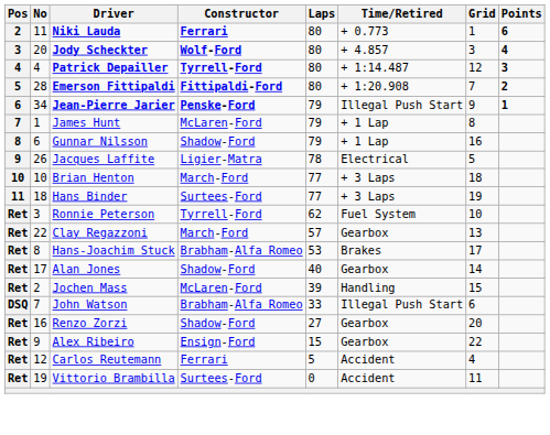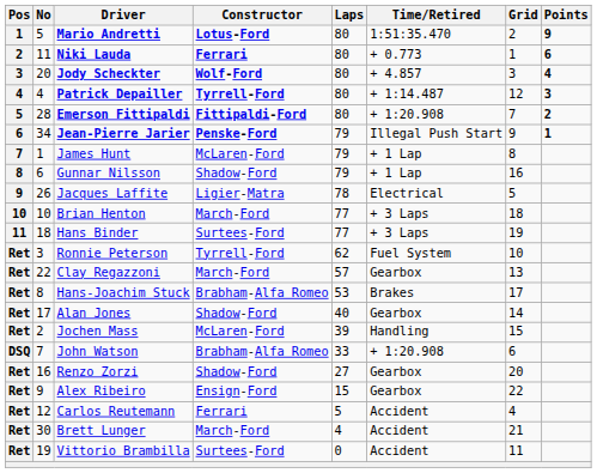+ row: 1 | 5 | Mario Andretti | Lotus-Ford | 80 | 1:51:35.470 | 2 | 9
John Watson | Time/Retired: Illegal Push Start -> + 1:20.908
+ row: Ret | 30 | Brett Lunger | March-Ford | 4 | Accident | 21
